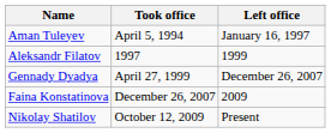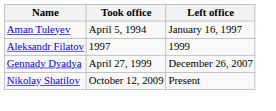- row: Faina Konstatinova | December 26, 2007 | 2009
